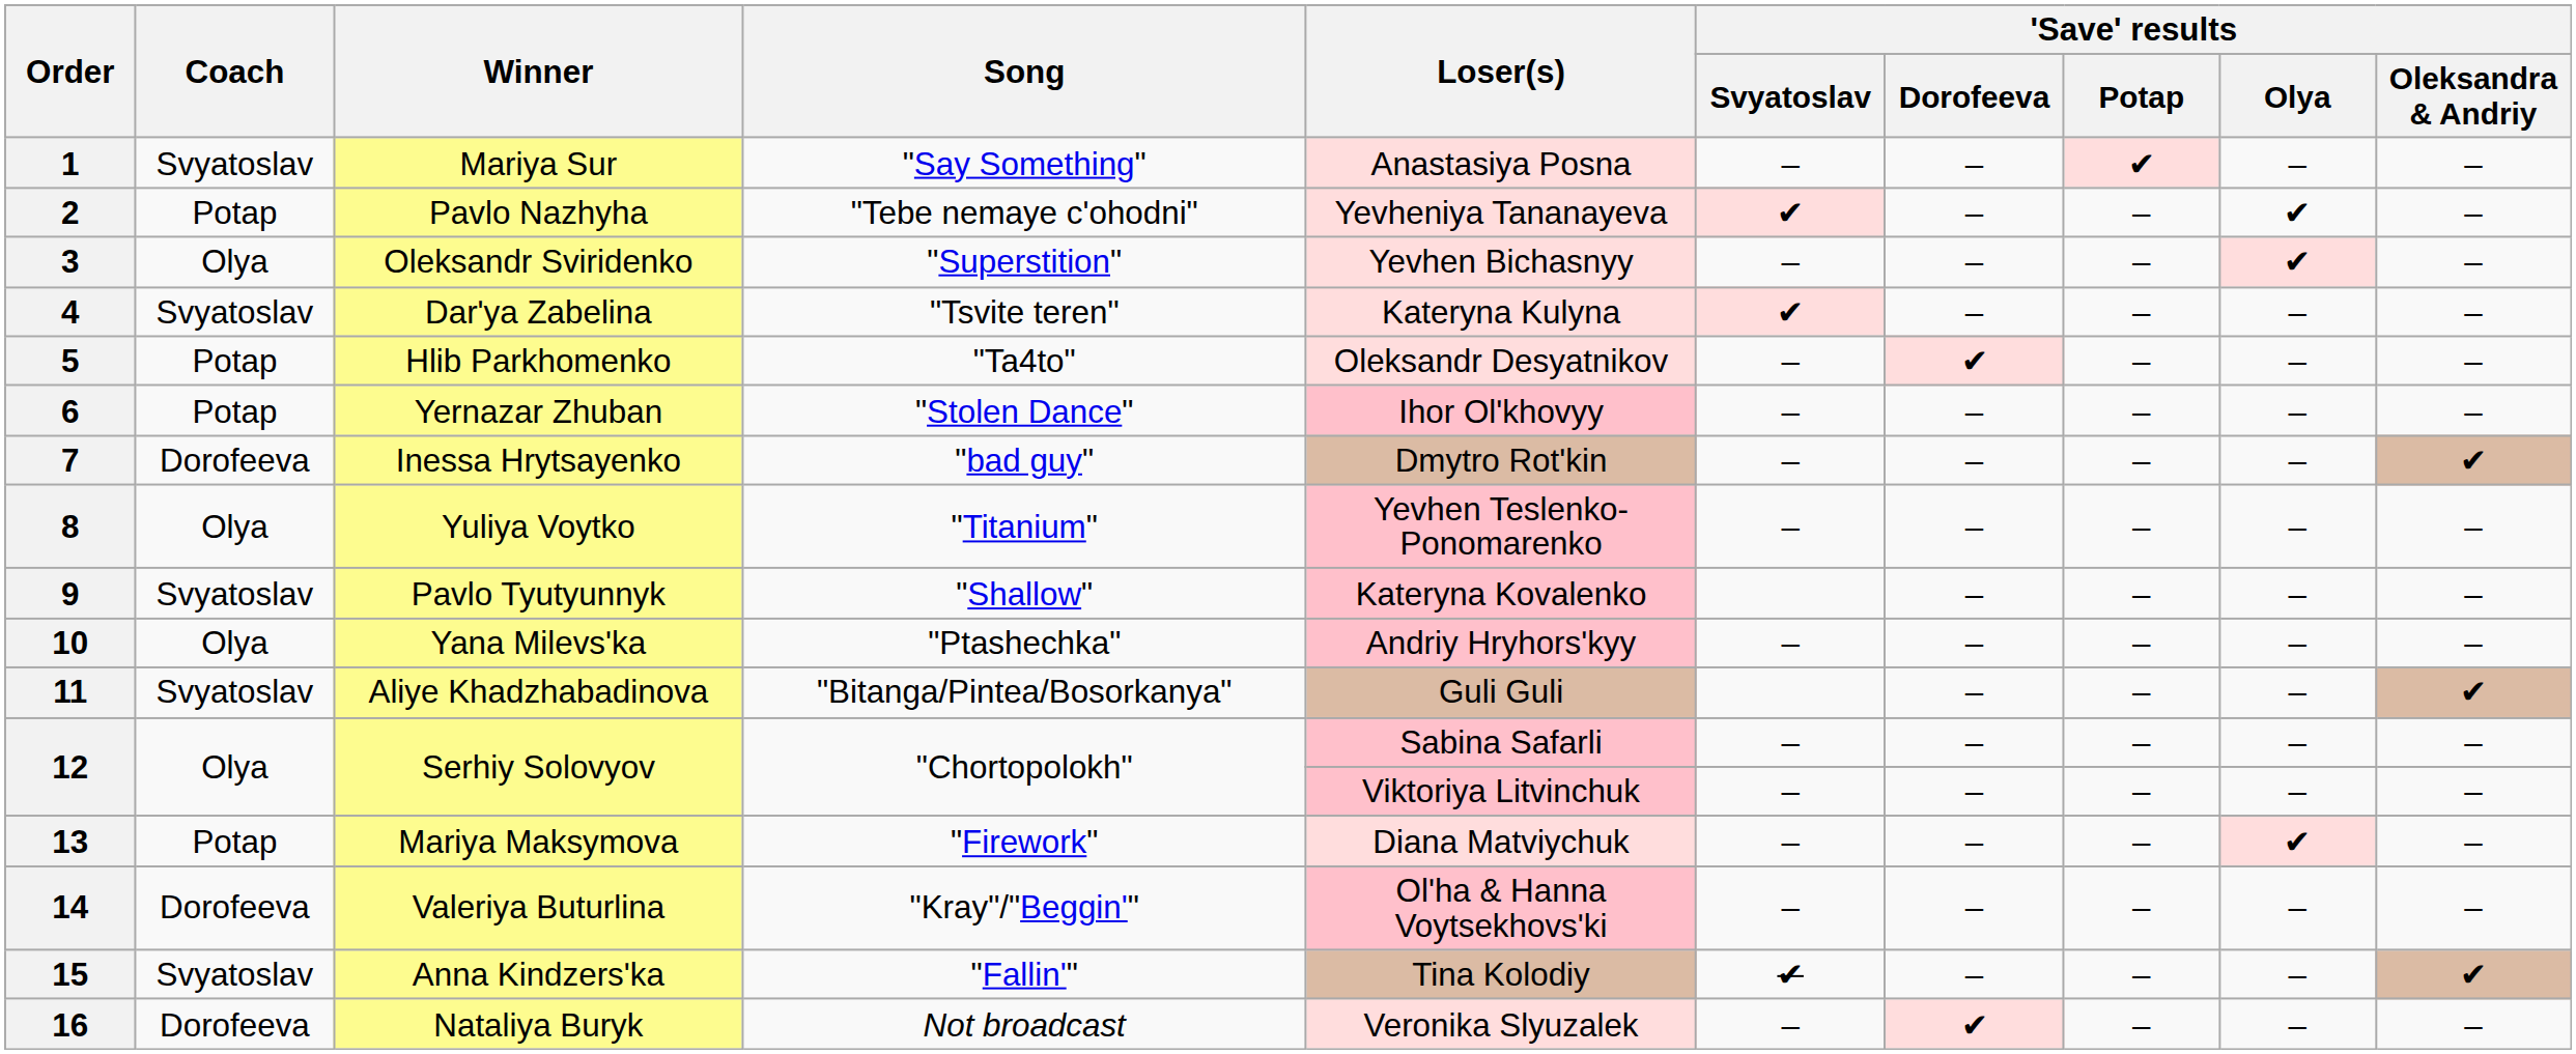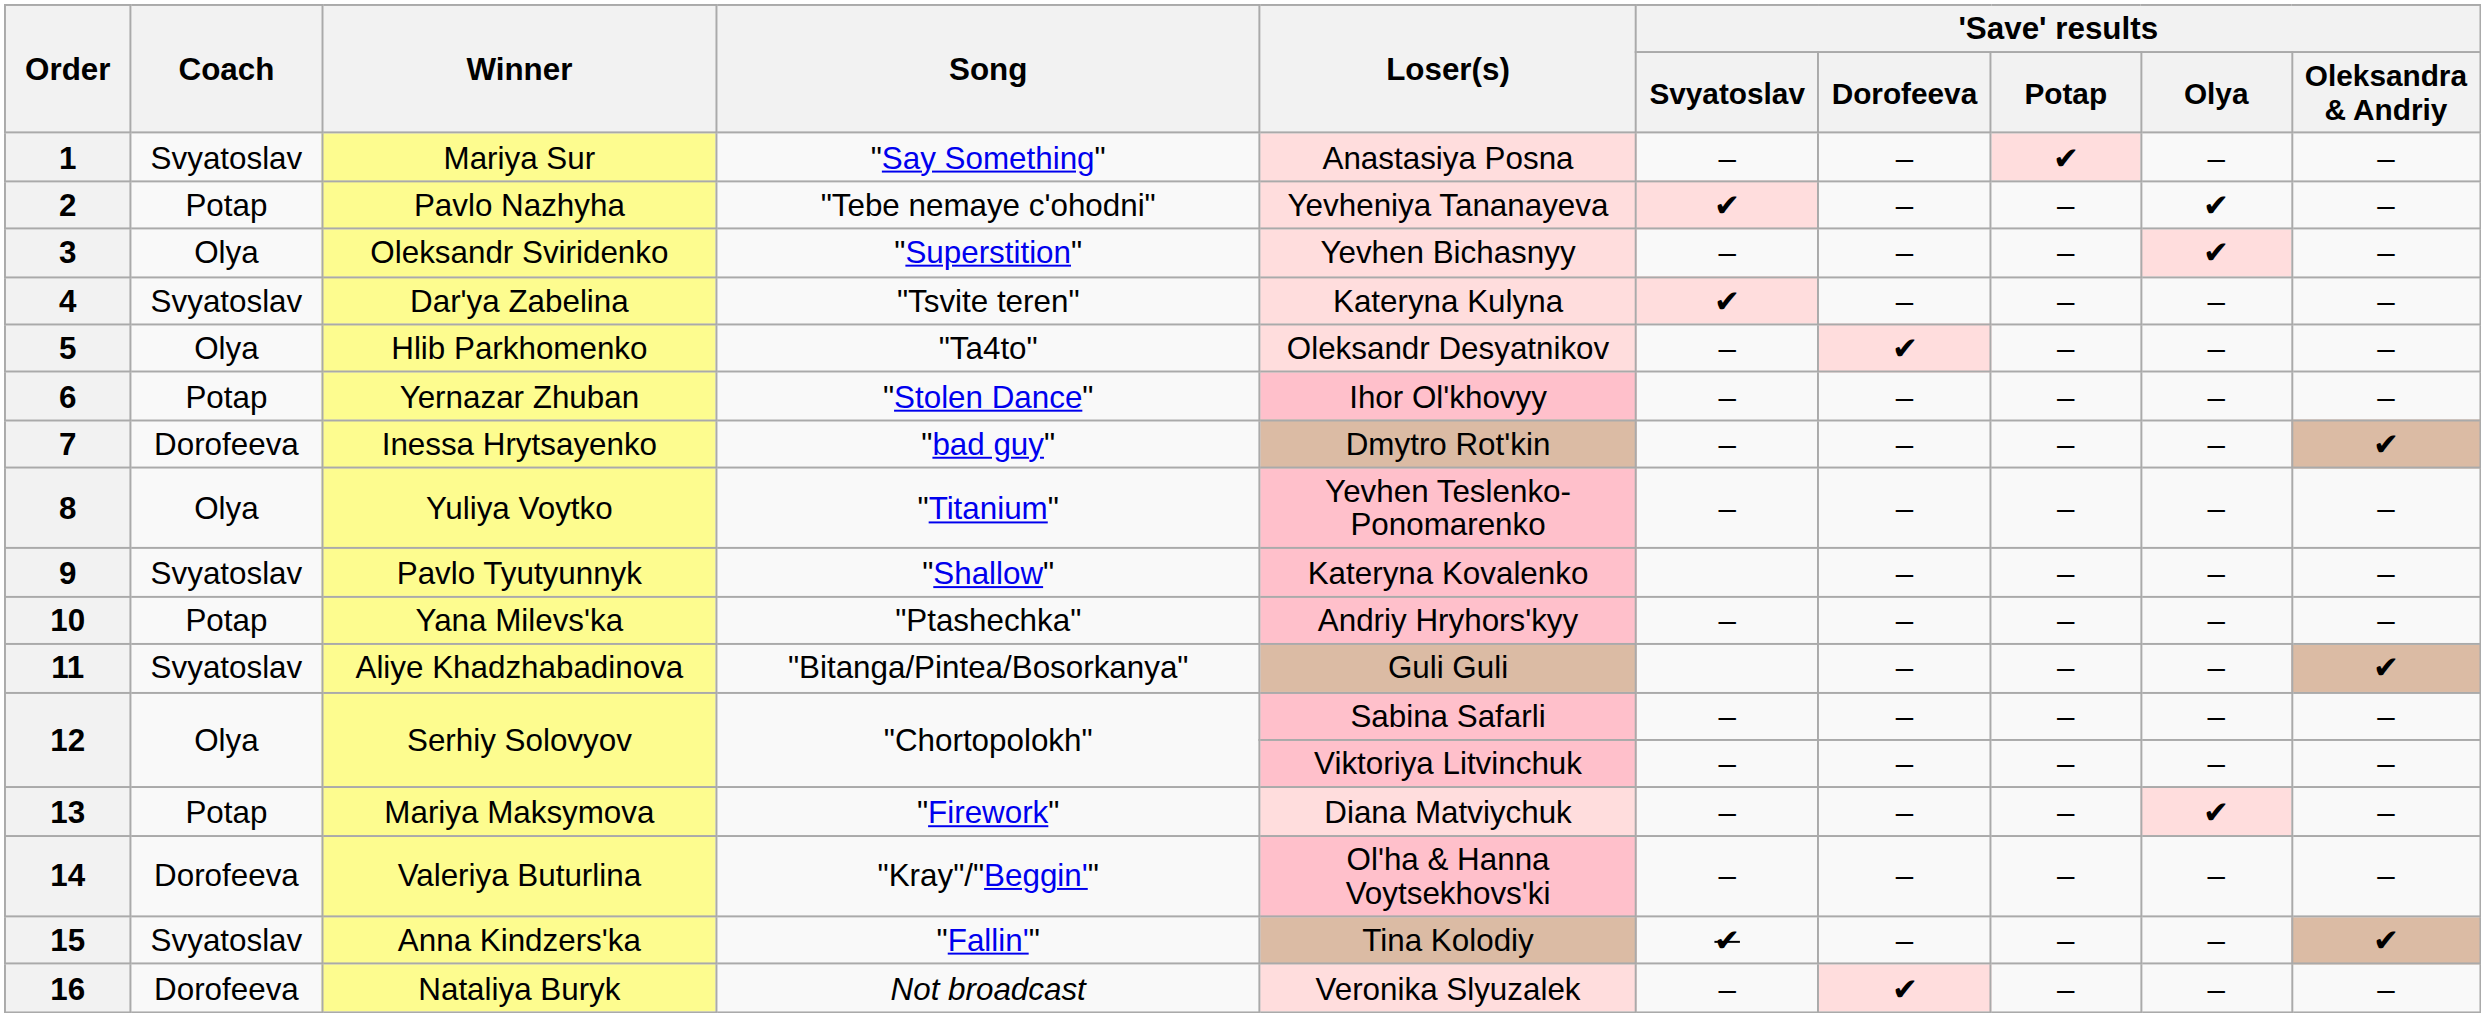5 | Coach: Potap -> Olya
10 | Coach: Olya -> Potap
